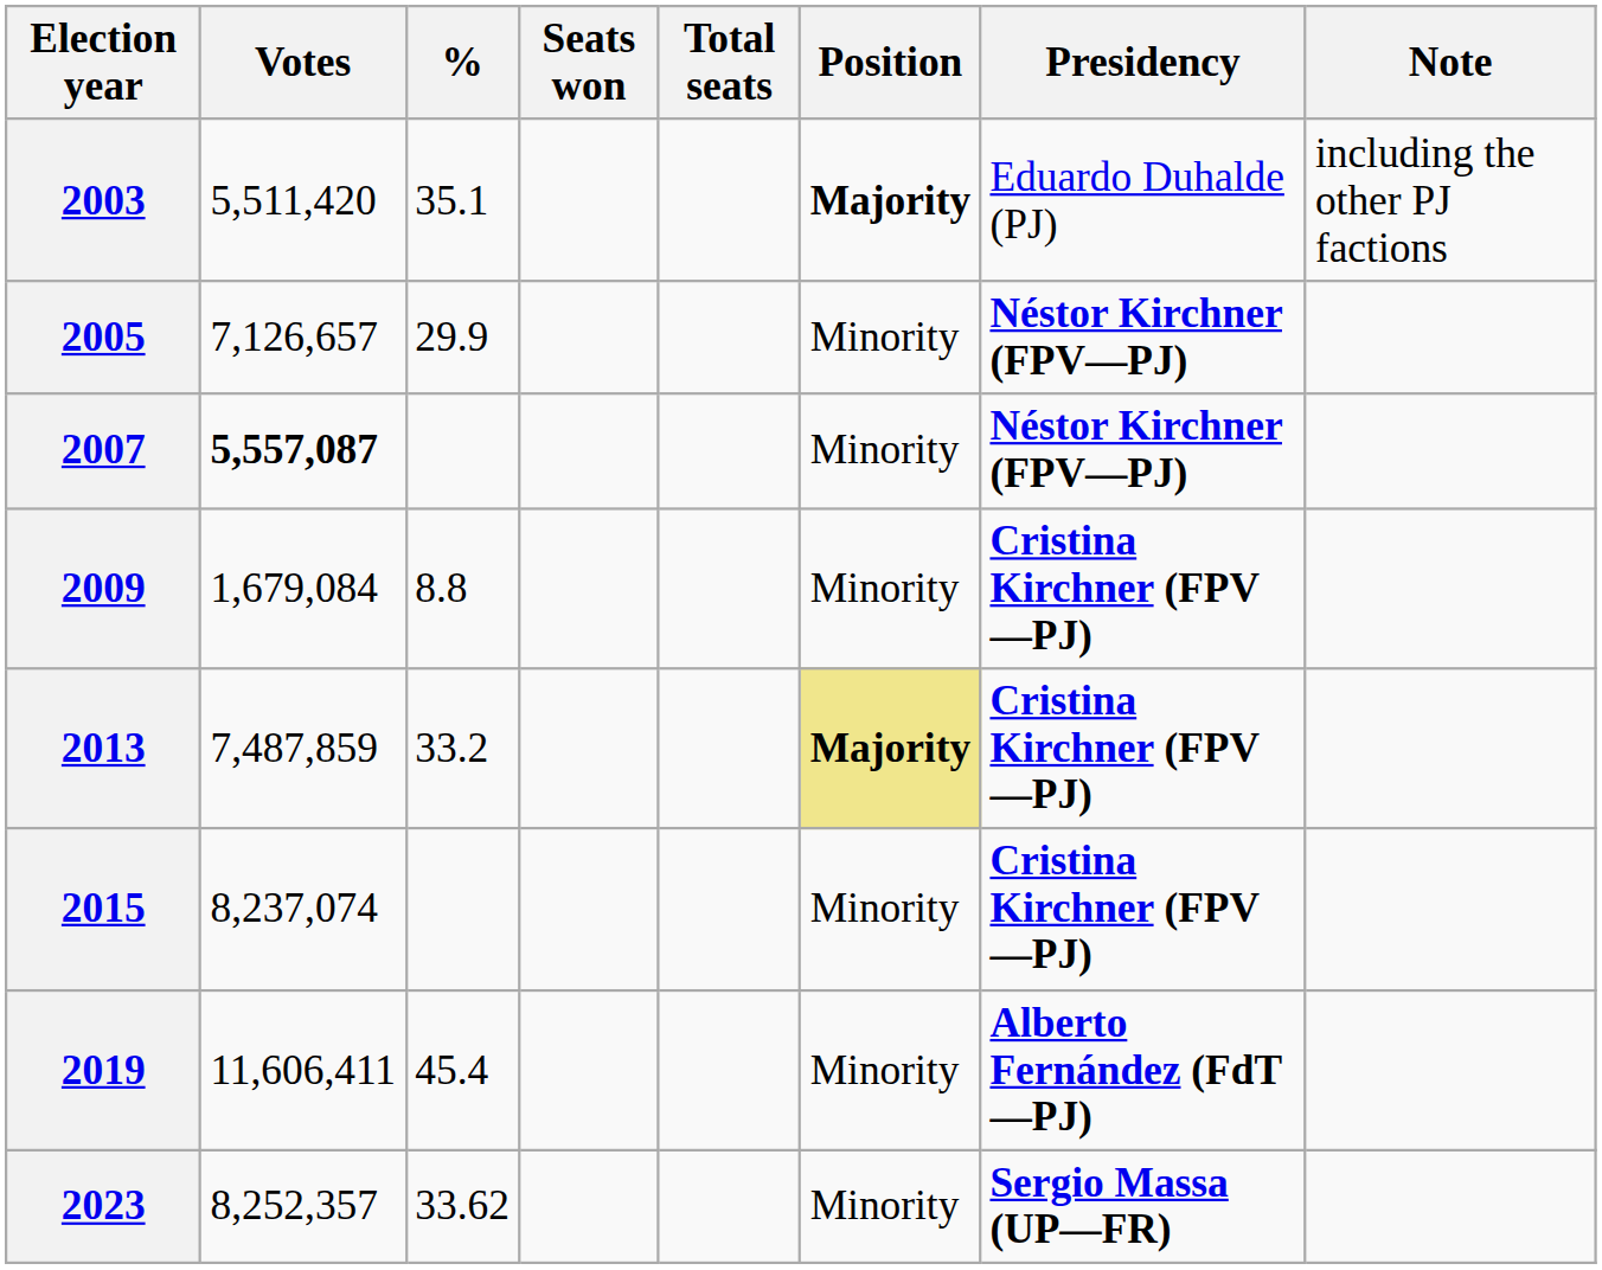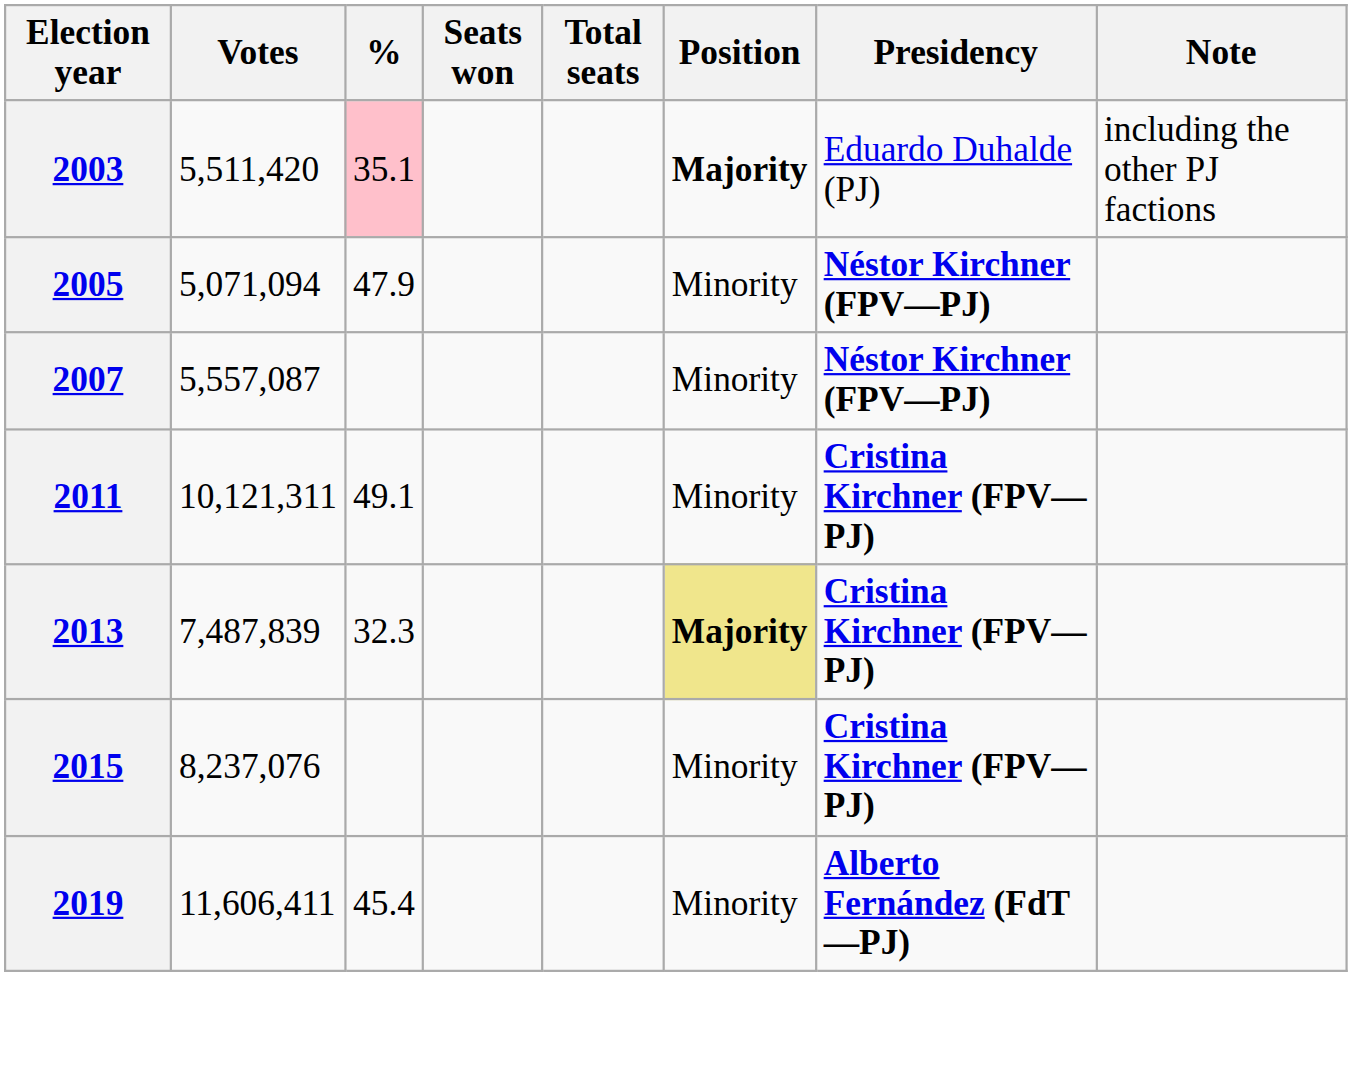2003 | %: no background -> pink background
2005 | Votes: 7,126,657 -> 5,071,094
2005 | %: 29.9 -> 47.9
2007 | Votes: bold -> normal
- row: 2009 | 1,679,084 | 8.8 | Minority | Cristina Kirchner (FPV—PJ)
+ row: 2011 | 10,121,311 | 49.1 | Minority | Cristina Kirchner (FPV—PJ)
2013 | Votes: 7,487,859 -> 7,487,839
2013 | %: 33.2 -> 32.3
2015 | Votes: 8,237,074 -> 8,237,076
- row: 2023 | 8,252,357 | 33.62 | Minority | Sergio Massa (UP—FR)
